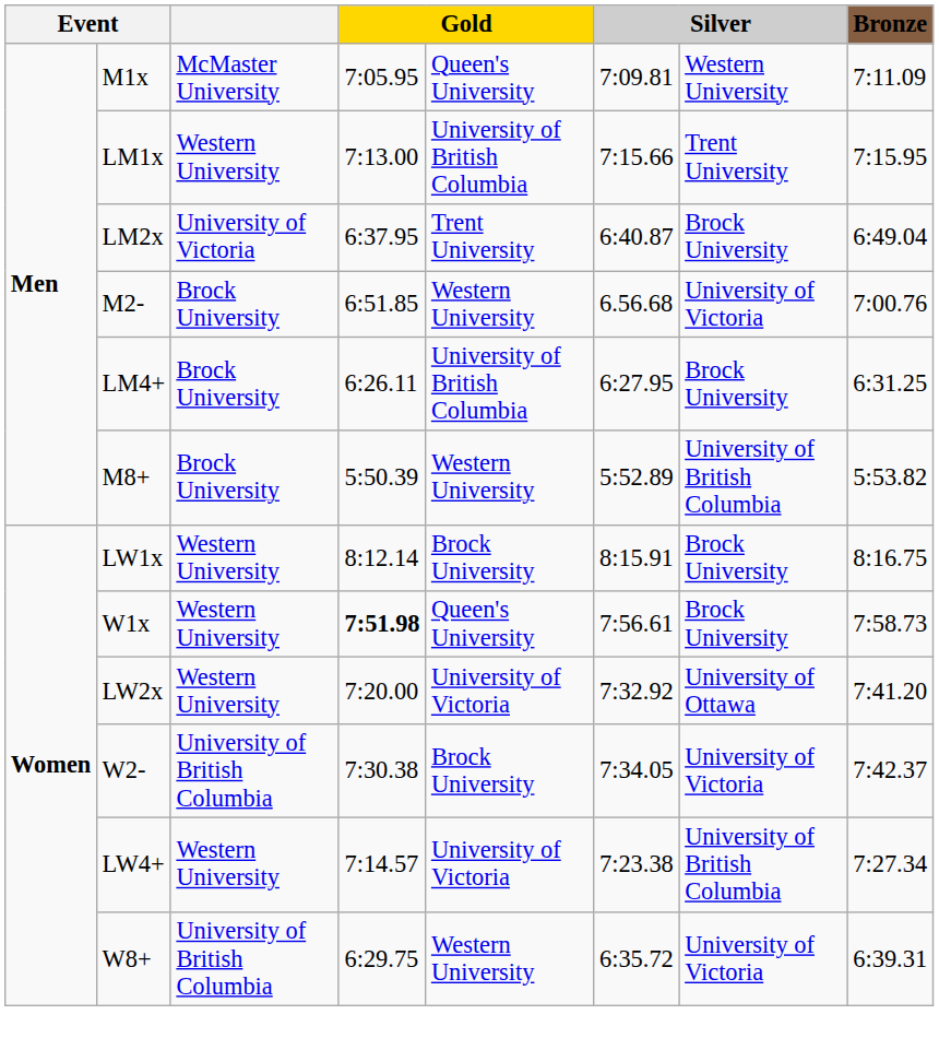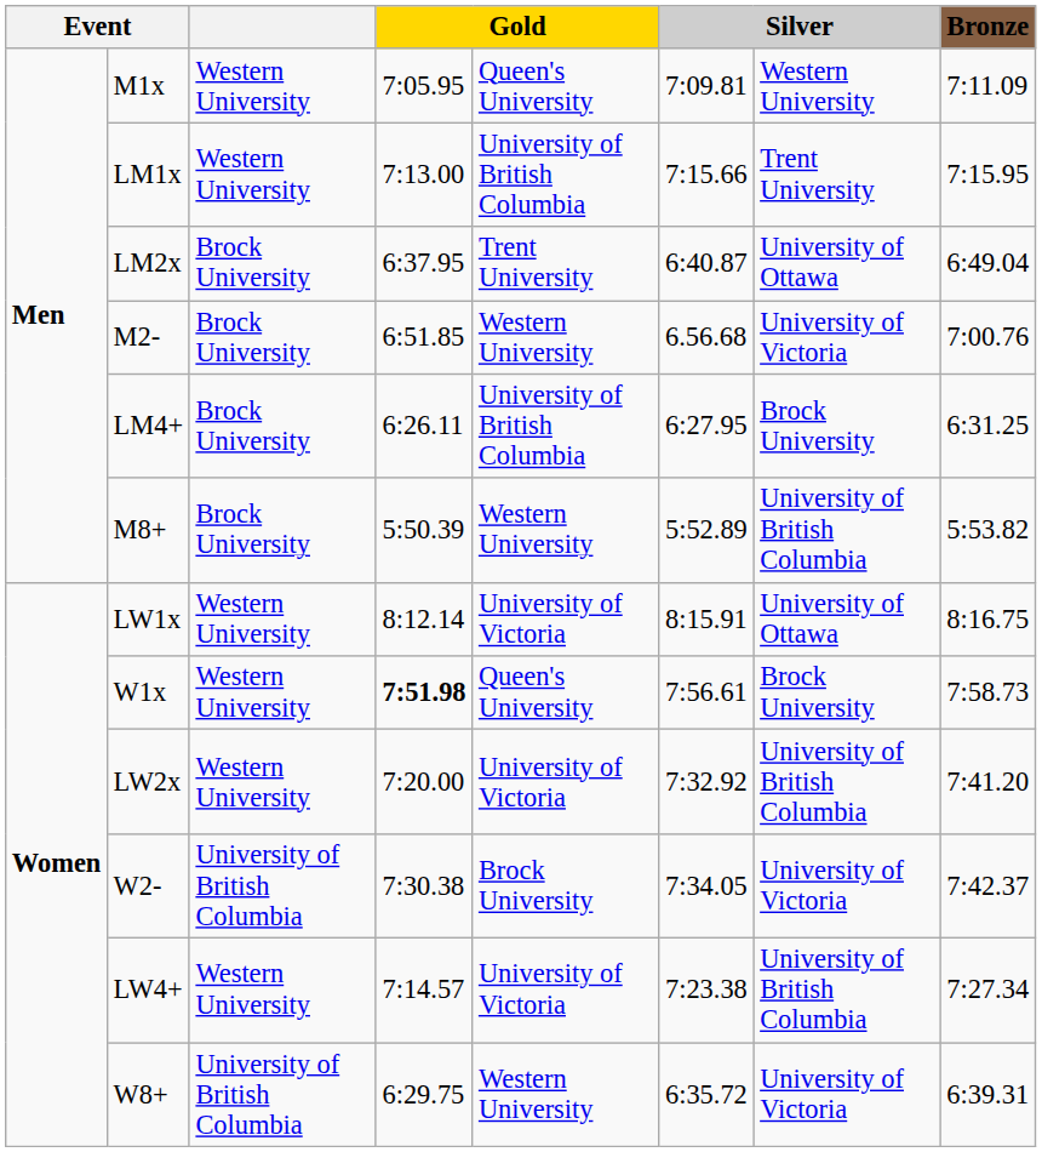M1x | column 3: McMaster University -> Western University
LM2x | column 3: University of Victoria -> Brock University
LM2x | column 7: Brock University -> University of Ottawa
LW1x | column 5: Brock University -> University of Victoria
LW1x | column 7: Brock University -> University of Ottawa
LW2x | column 7: University of Ottawa -> University of British Columbia
